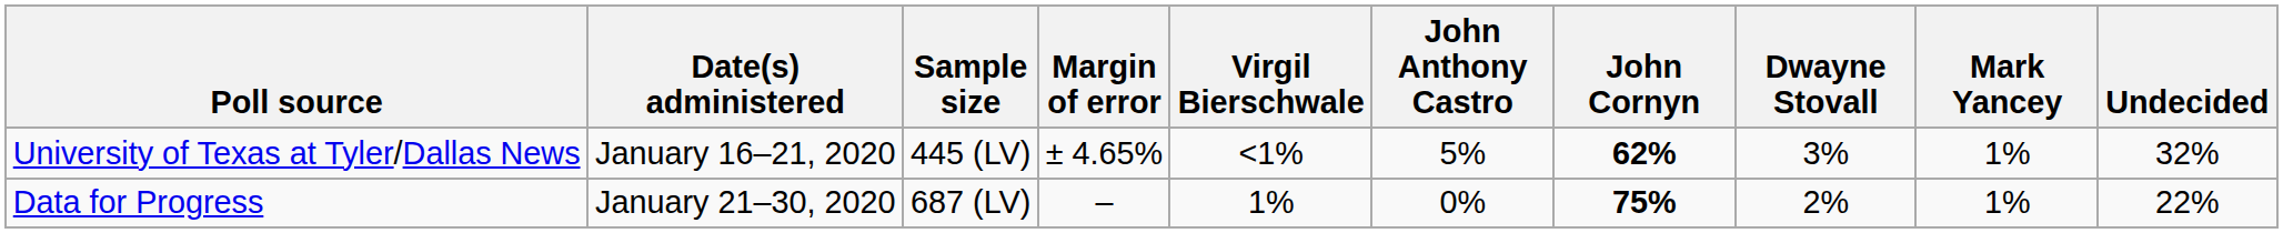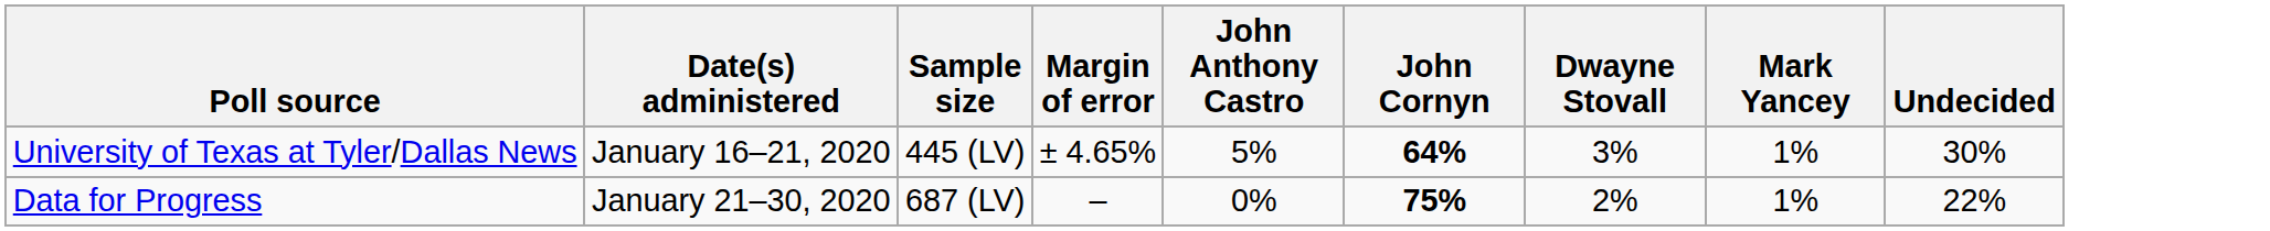- column: Virgil Bierschwale | <1% | 1%
University of Texas at Tyler/Dallas News | John Cornyn: 62% -> 64%
University of Texas at Tyler/Dallas News | Undecided: 32% -> 30%
